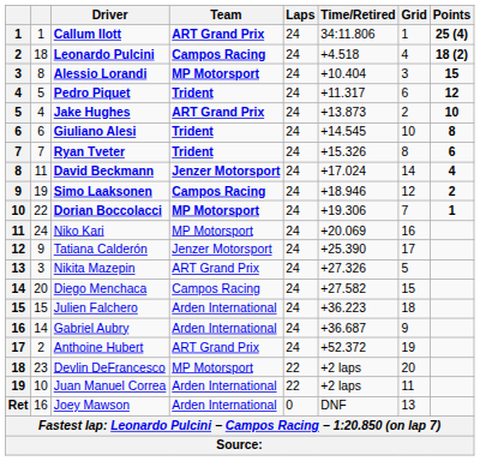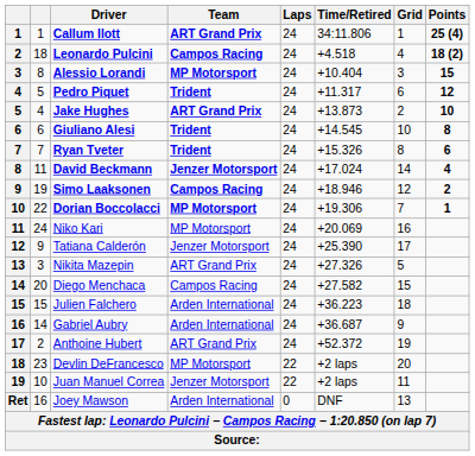Juan Manuel Correa | Team: Arden International -> Jenzer Motorsport
